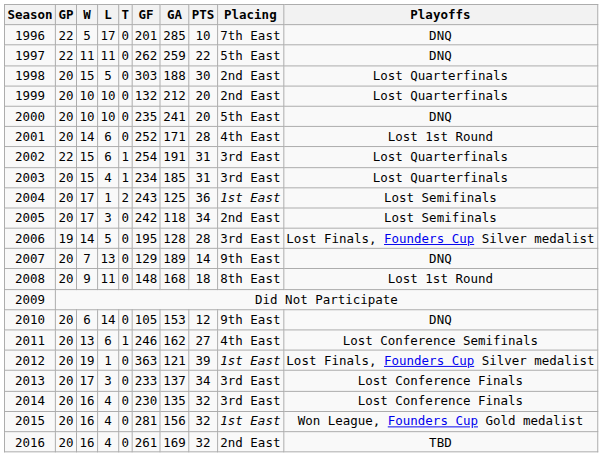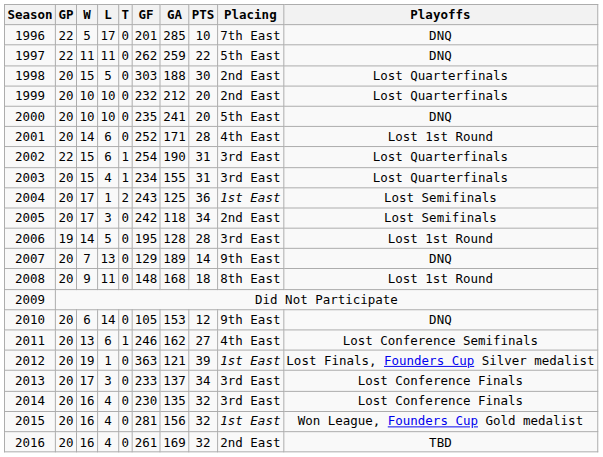1999 | GF: 132 -> 232
2002 | GA: 191 -> 190
2003 | GA: 185 -> 155
2006 | Playoffs: Lost Finals, Founders Cup Silver medalist -> Lost 1st Round
